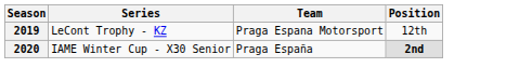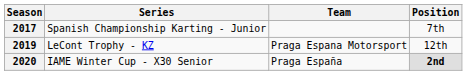+ row: 2017 | Spanish Championship Karting - Junior | 7th
